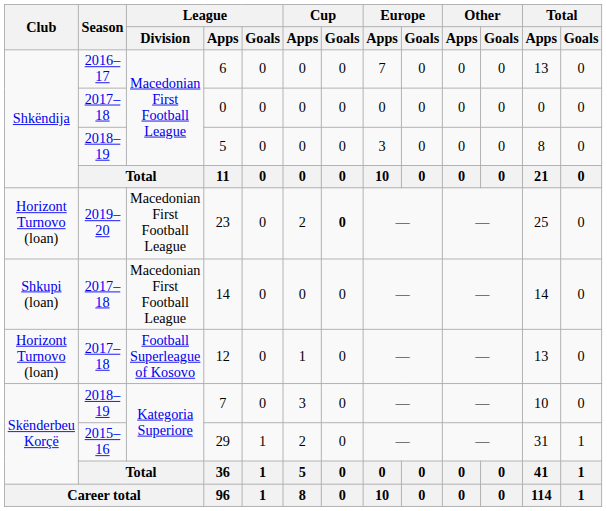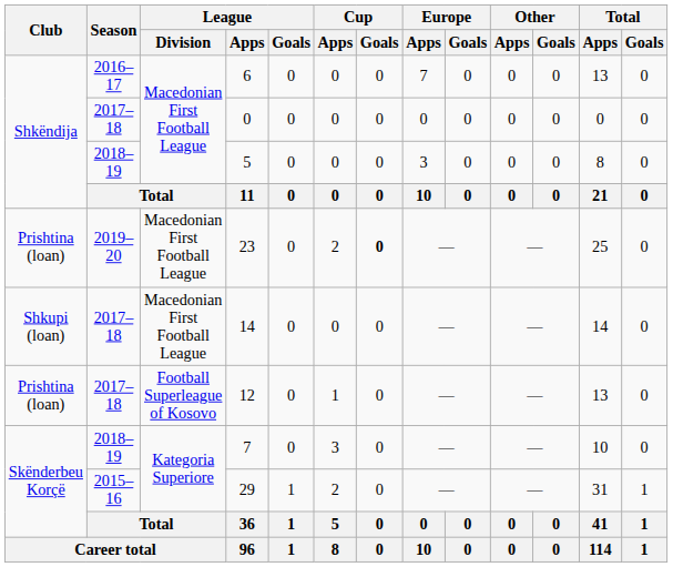23 | Club: Horizont Turnovo (loan) -> Prishtina (loan)
12 | Club: Horizont Turnovo (loan) -> Prishtina (loan)
